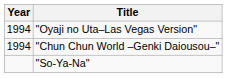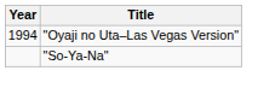- row: 1994 | "Chun Chun World –Genki Daiousou–"
